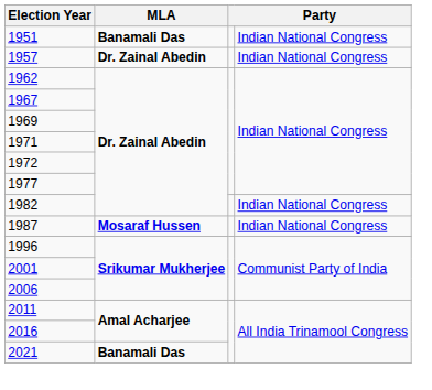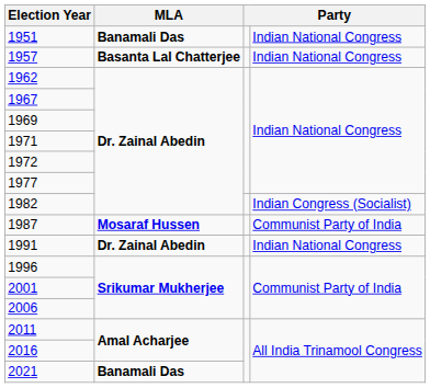1957 | MLA: Dr. Zainal Abedin -> Basanta Lal Chatterjee
1982 | column 4: Indian National Congress -> Indian Congress (Socialist)
1987 | column 4: Indian National Congress -> Communist Party of India
+ row: 1991 | Dr. Zainal Abedin | Indian National Congress
